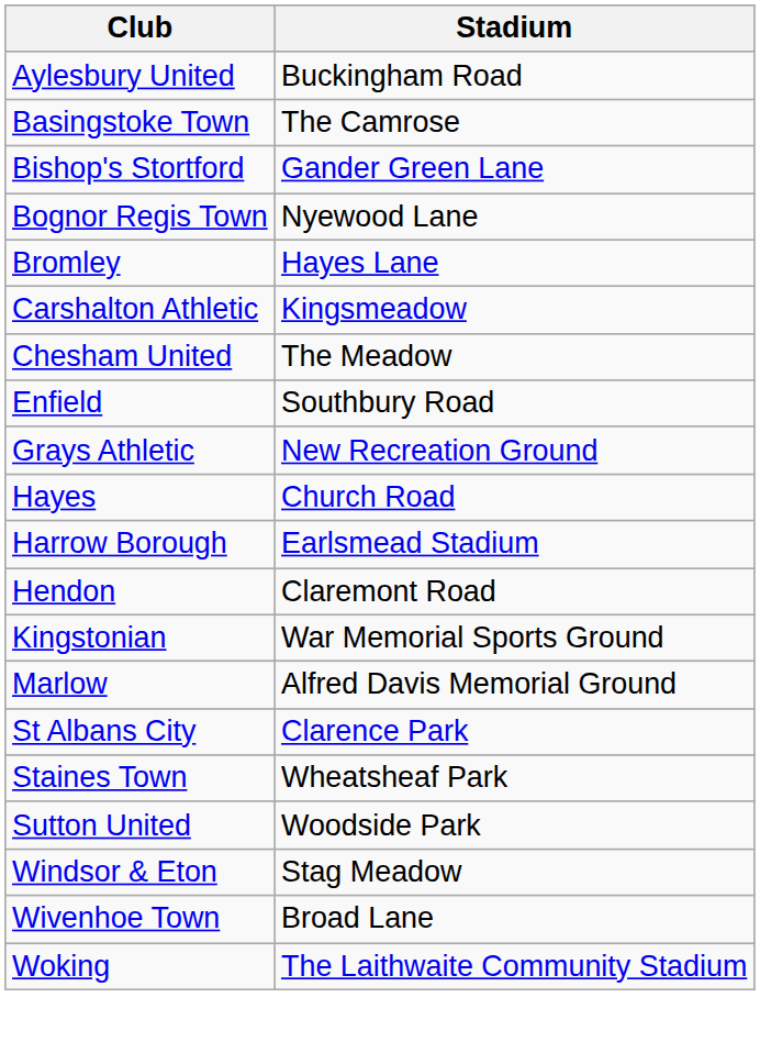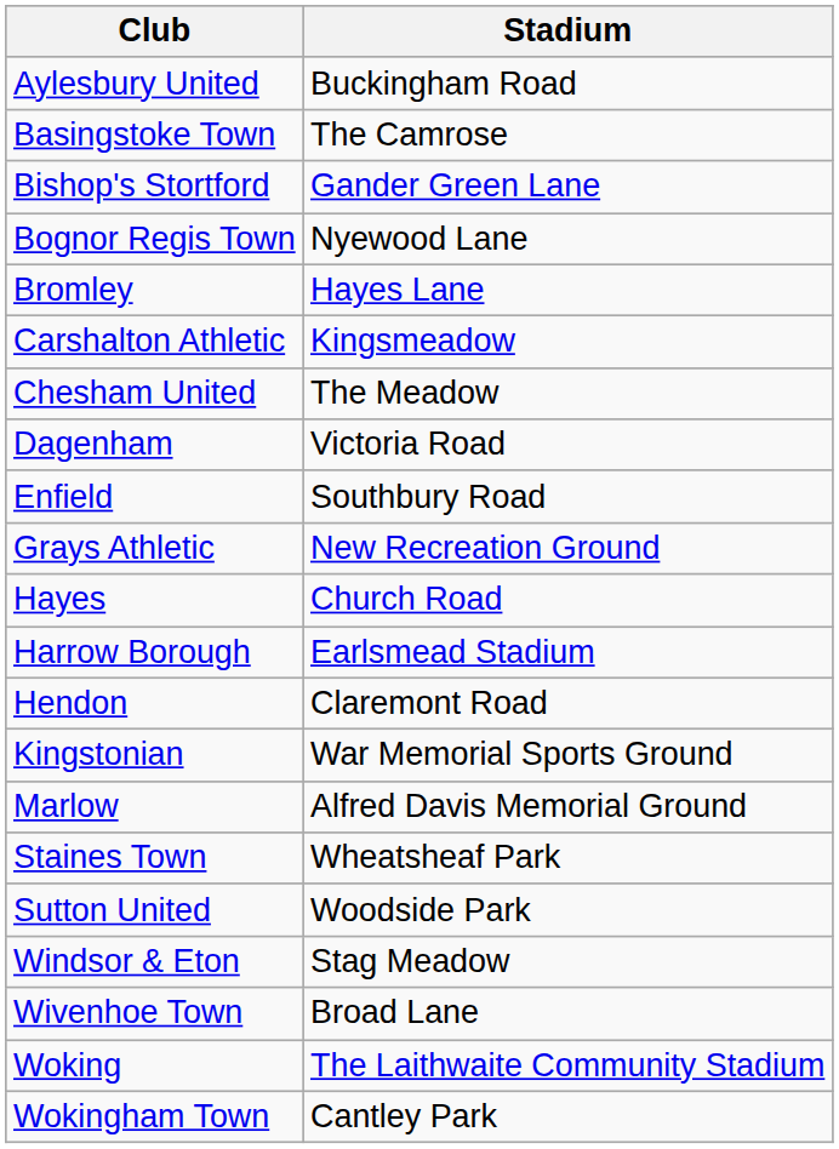+ row: Dagenham | Victoria Road
- row: St Albans City | Clarence Park
+ row: Wokingham Town | Cantley Park
